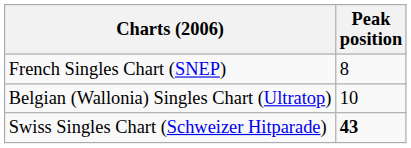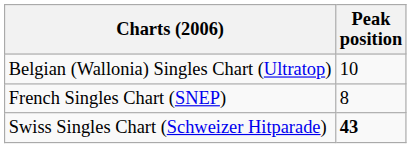rows swapped: French Singles Chart (SNEP) <-> Belgian (Wallonia) Singles Chart (Ultratop)
